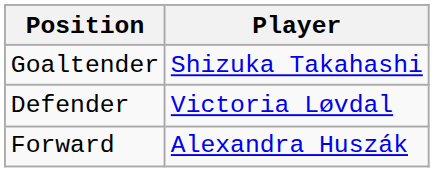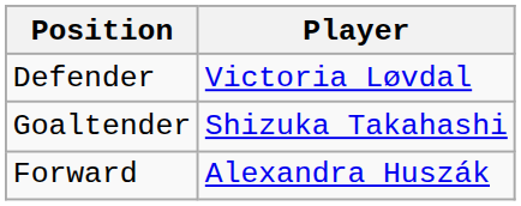rows swapped: Goaltender <-> Defender
